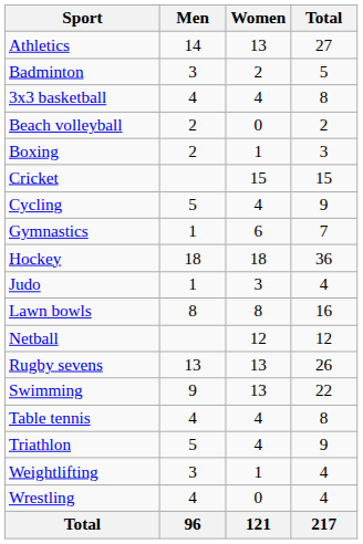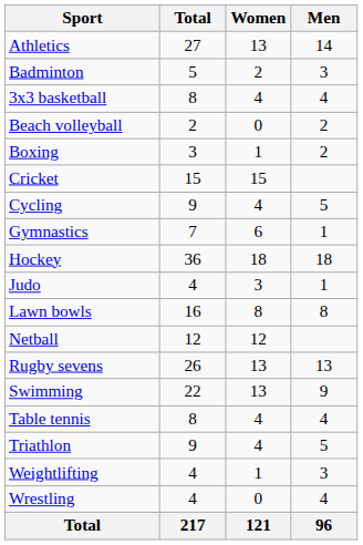columns swapped: Men <-> Total
